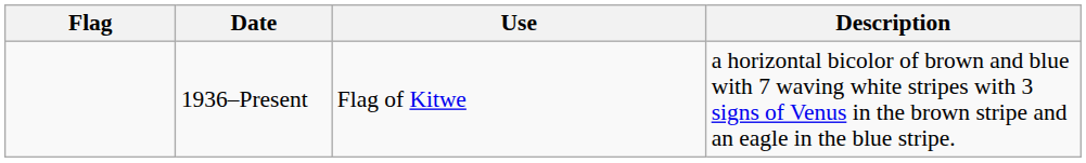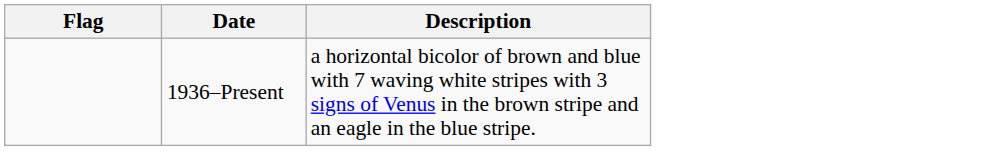- column: Use | Flag of Kitwe
